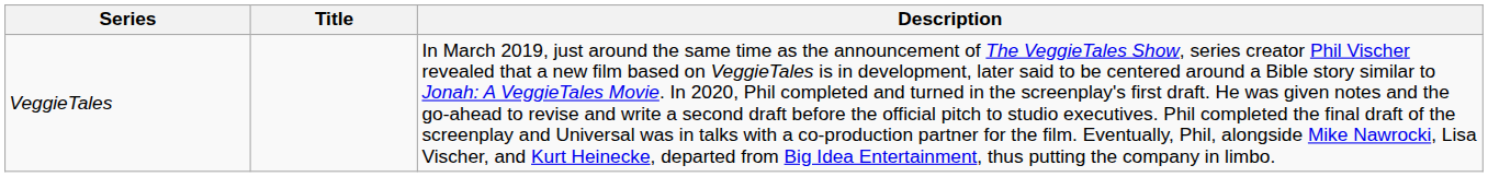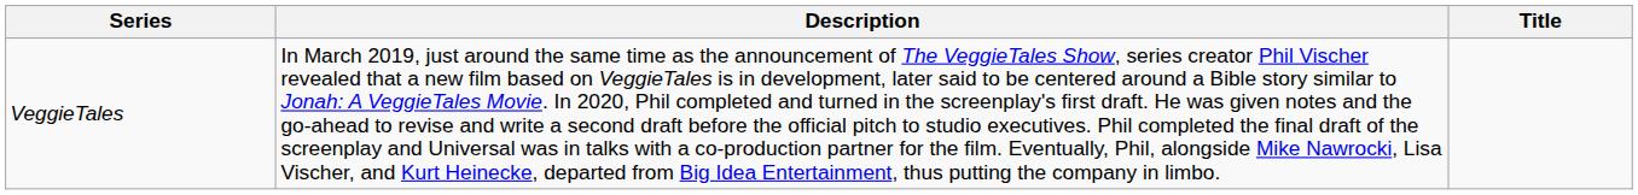columns swapped: Title <-> Description
